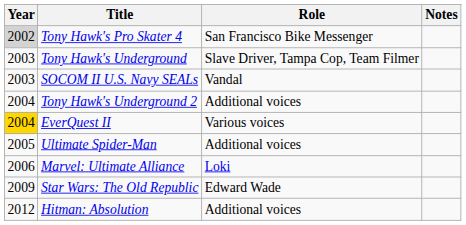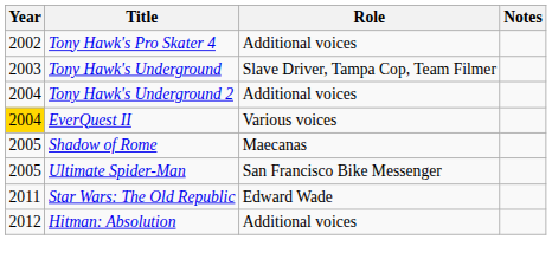Tony Hawk's Pro Skater 4 | Year: lightgrey background -> no background
Tony Hawk's Pro Skater 4 | Role: San Francisco Bike Messenger -> Additional voices
- row: 2003 | SOCOM II U.S. Navy SEALs | Vandal
+ row: 2005 | Shadow of Rome | Maecanas
Ultimate Spider-Man | Role: Additional voices -> San Francisco Bike Messenger
- row: 2006 | Marvel: Ultimate Alliance | Loki
Star Wars: The Old Republic | Year: 2009 -> 2011
